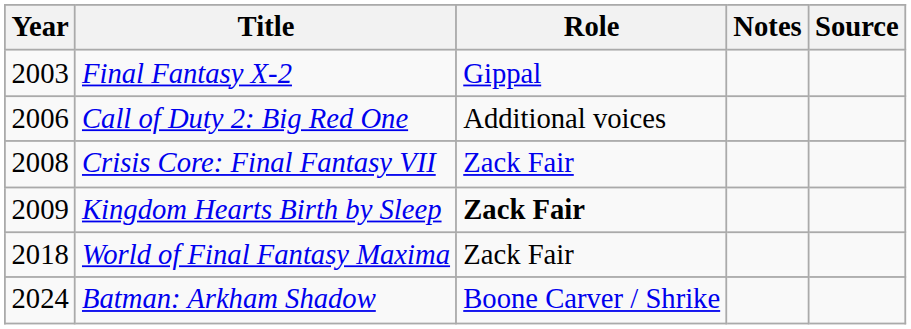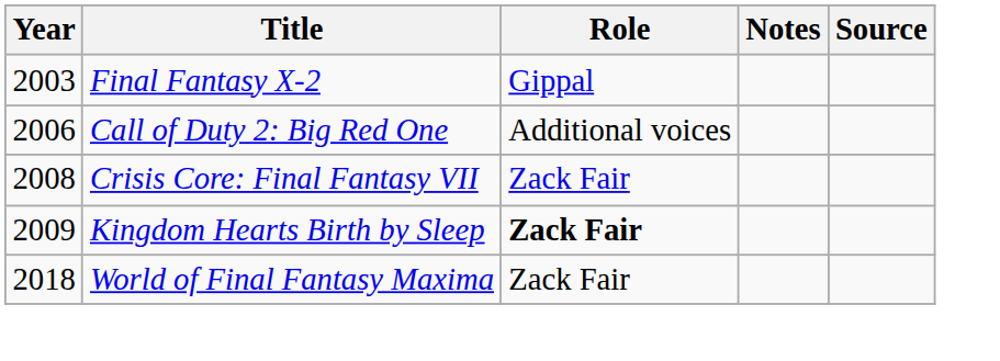- row: 2024 | Batman: Arkham Shadow | Boone Carver / Shrike
